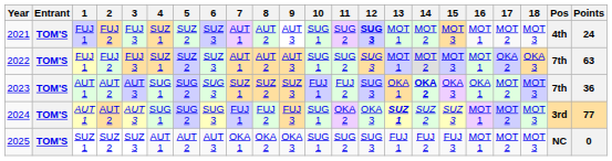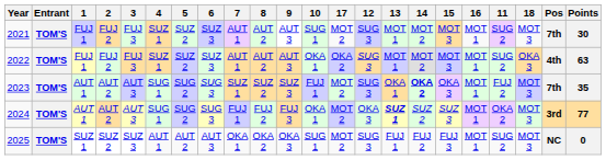columns swapped: 11 <-> 17
2021 | 12: bold -> normal
2021 | Pos: 4th -> 7th
2021 | Points: 24 -> 30
2022 | 10: SUG 1 -> OKA 1
2022 | Pos: 7th -> 4th
2023 | 16: OKA 1 -> MOT 1
2023 | Points: 36 -> 35
2024 | 10: SUG 1 -> OKA 1
